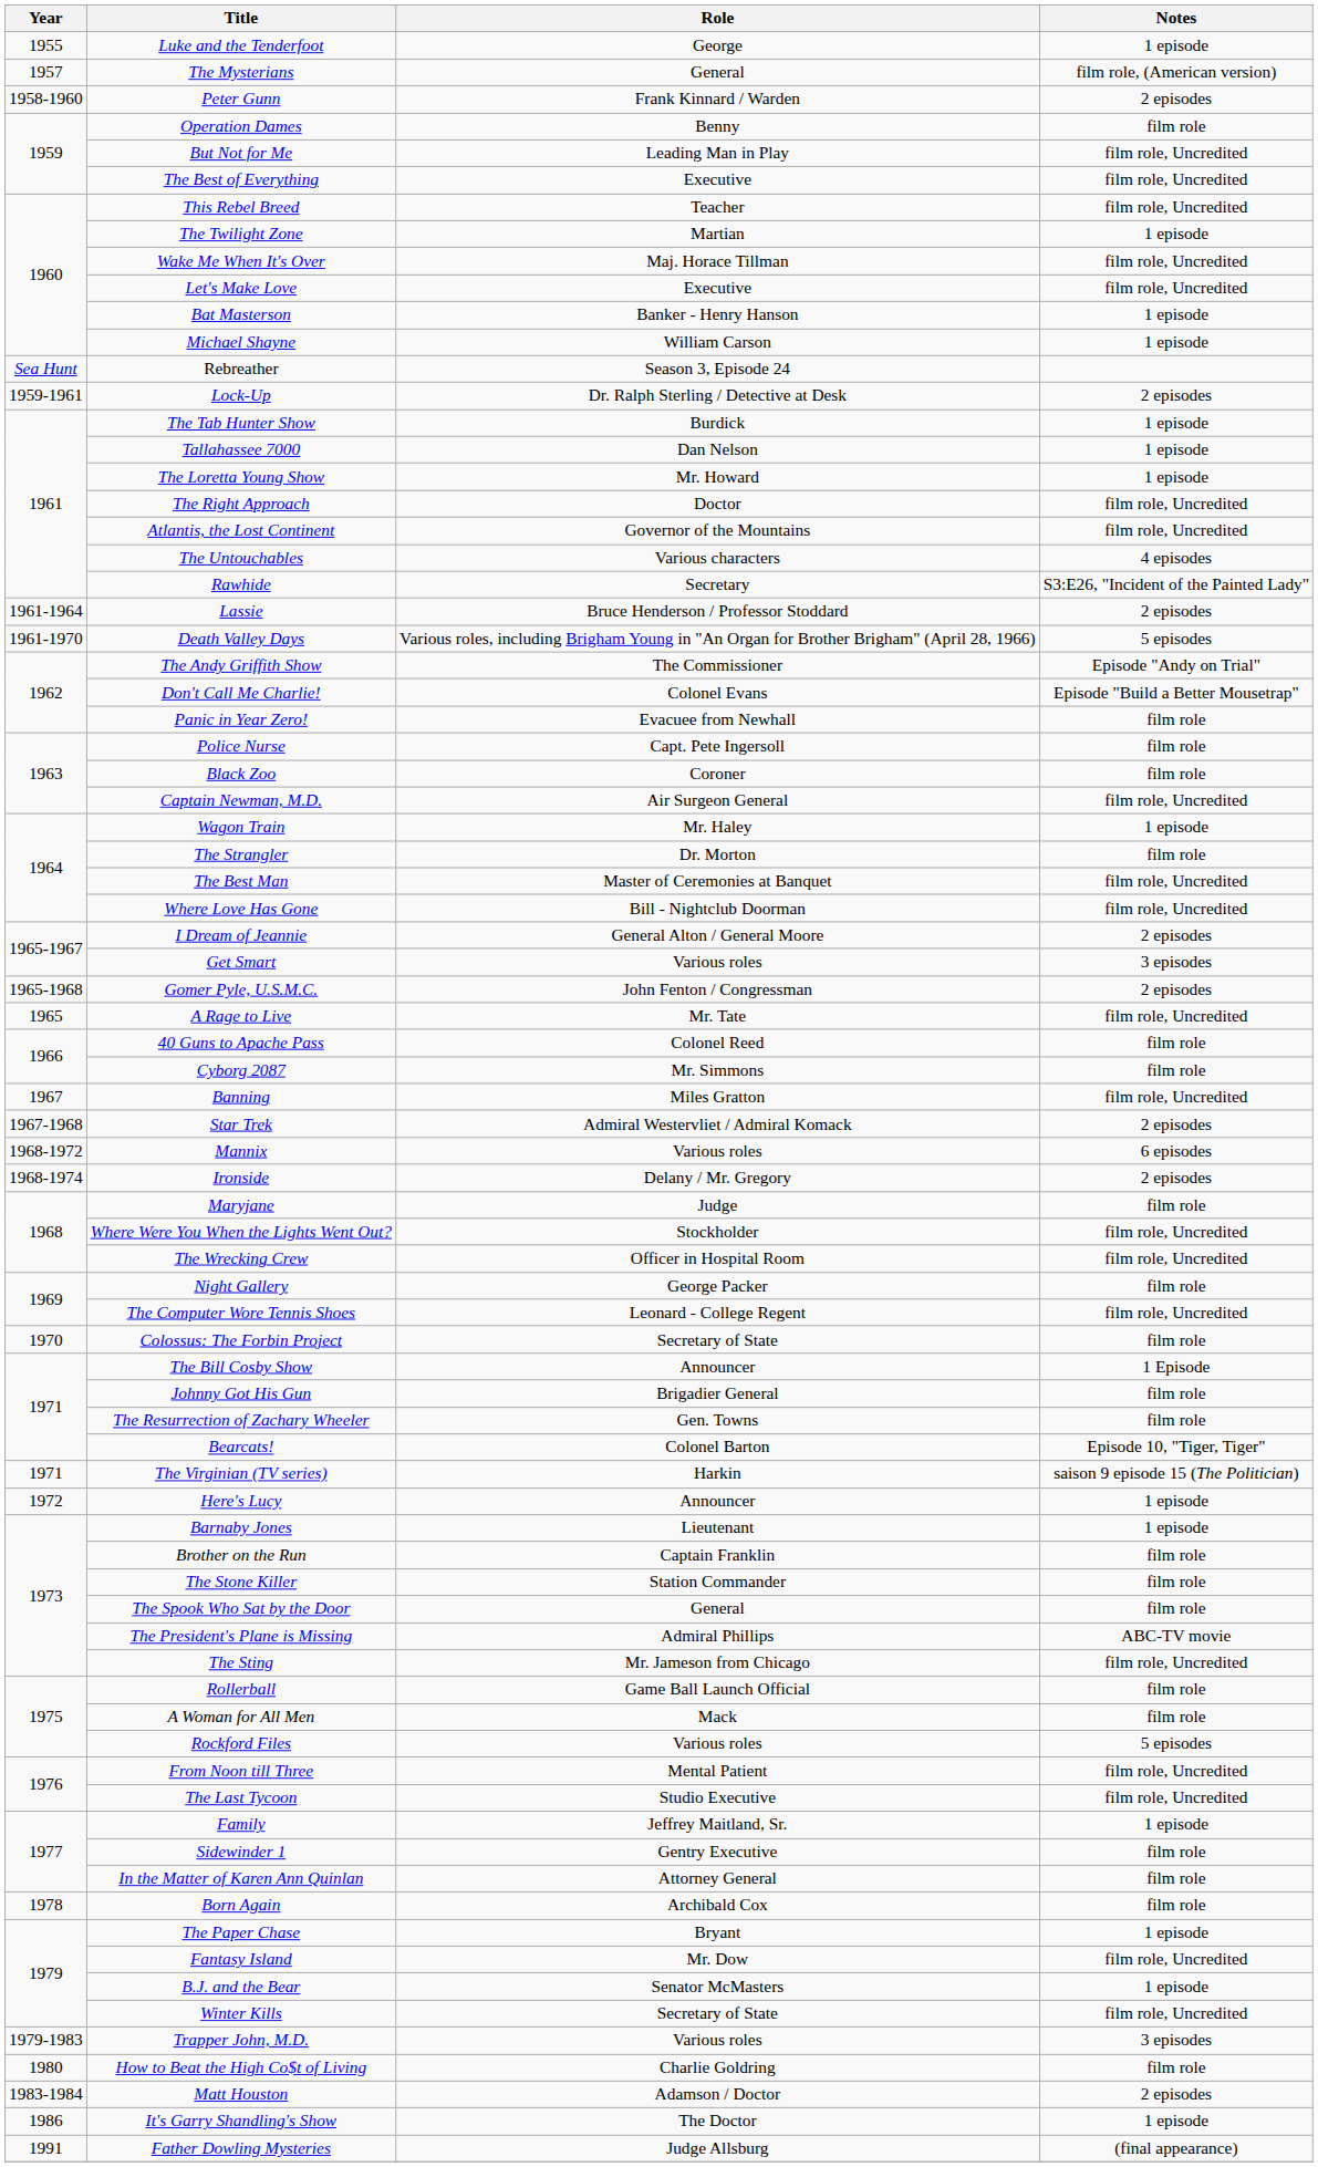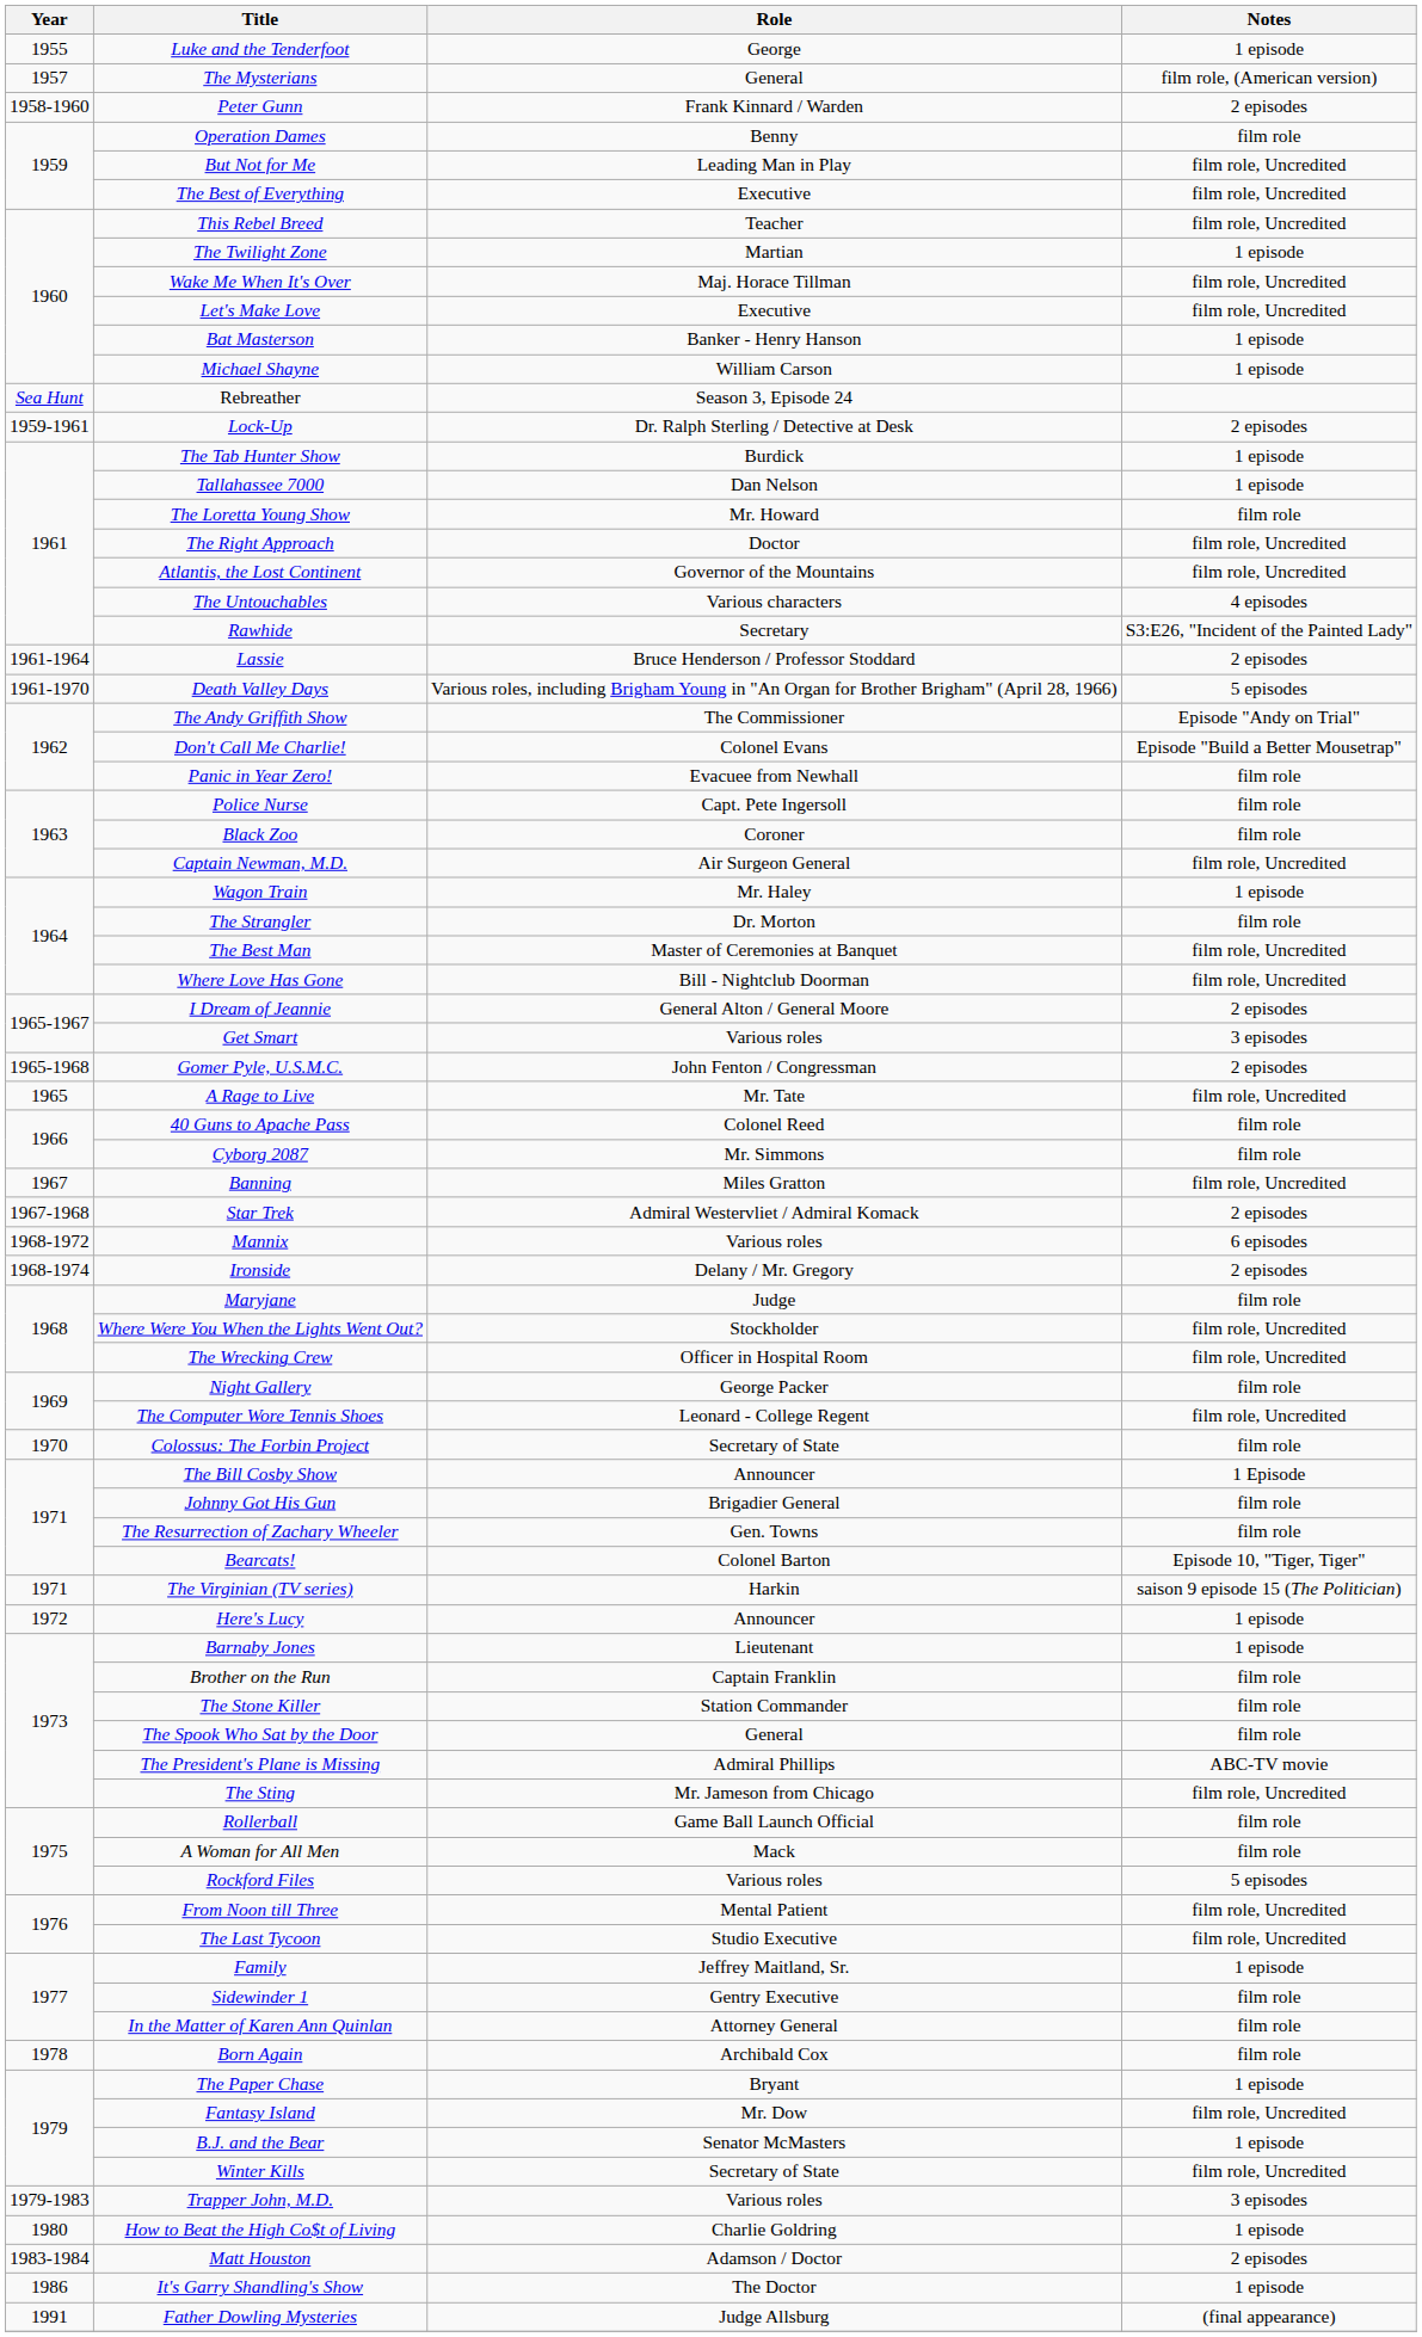The Loretta Young Show | Notes: 1 episode -> film role
How to Beat the High Co$t of Living | Notes: film role -> 1 episode
